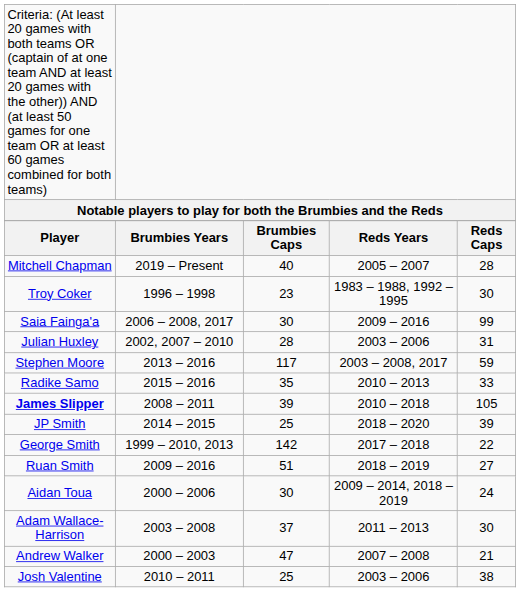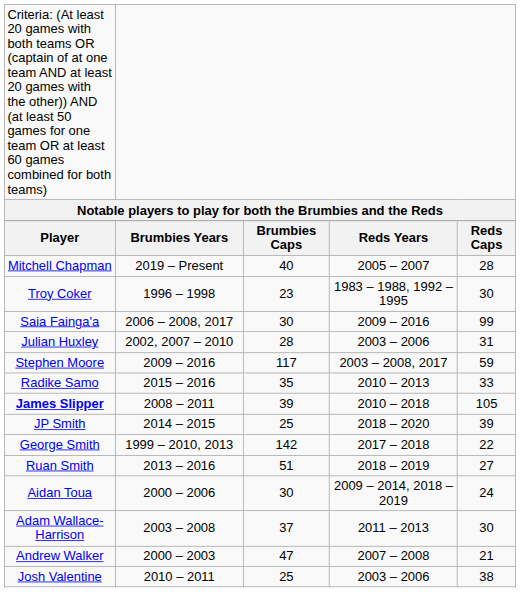Stephen Moore | column 2: 2013 – 2016 -> 2009 – 2016
Ruan Smith | column 2: 2009 – 2016 -> 2013 – 2016
